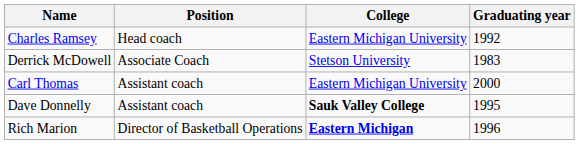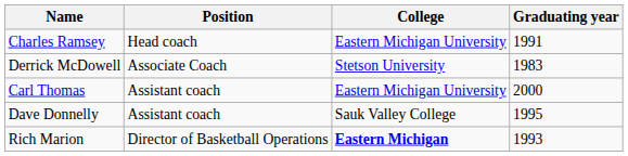Charles Ramsey | Graduating year: 1992 -> 1991
Dave Donnelly | College: bold -> normal
Rich Marion | Graduating year: 1996 -> 1993
